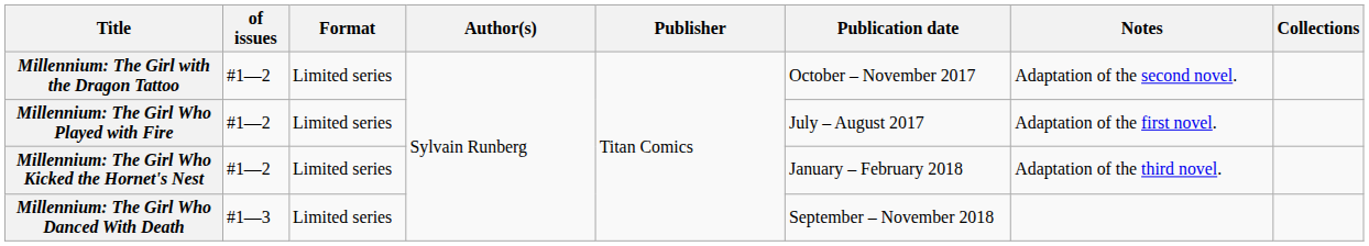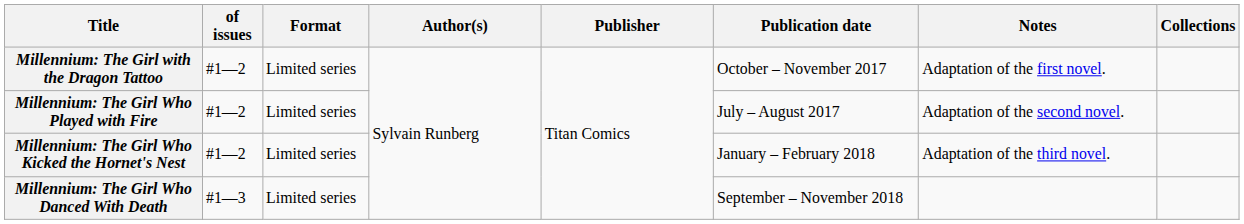Millennium: The Girl with the Dragon Tattoo | Notes: Adaptation of the second novel. -> Adaptation of the first novel.
Millennium: The Girl Who Played with Fire | Notes: Adaptation of the first novel. -> Adaptation of the second novel.
